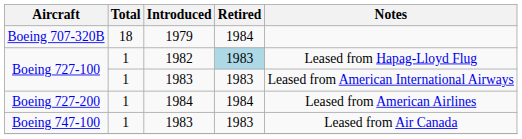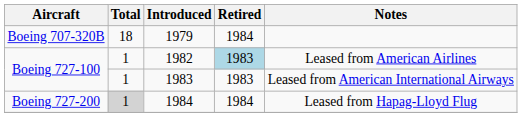Boeing 727-100 / 1982 | Notes: Leased from Hapag-Lloyd Flug -> Leased from American Airlines
Boeing 727-200 | Total: no background -> lightgrey background
Boeing 727-200 | Notes: Leased from American Airlines -> Leased from Hapag-Lloyd Flug
- row: Boeing 747-100 | 1 | 1983 | 1983 | Leased from Air Canada
